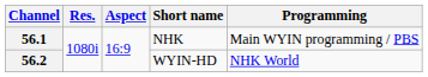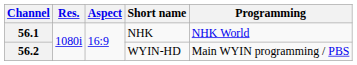56.1 | Programming: Main WYIN programming / PBS -> NHK World
56.2 | Programming: NHK World -> Main WYIN programming / PBS
